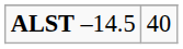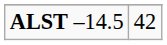ALST –14.5 | column 2: 40 -> 42
